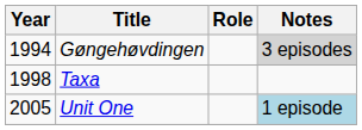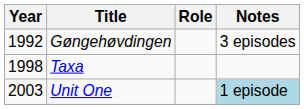Gøngehøvdingen | Year: 1994 -> 1992
Gøngehøvdingen | Notes: lightgrey background -> no background
Unit One | Year: 2005 -> 2003
